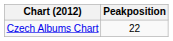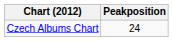Czech Albums Chart | Peakposition: 22 -> 24
